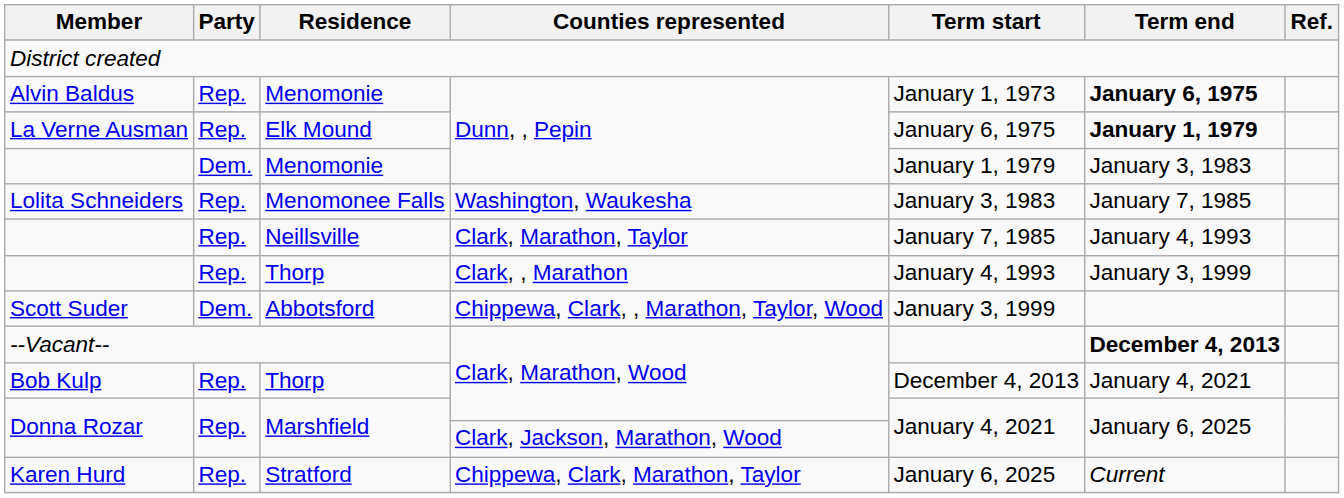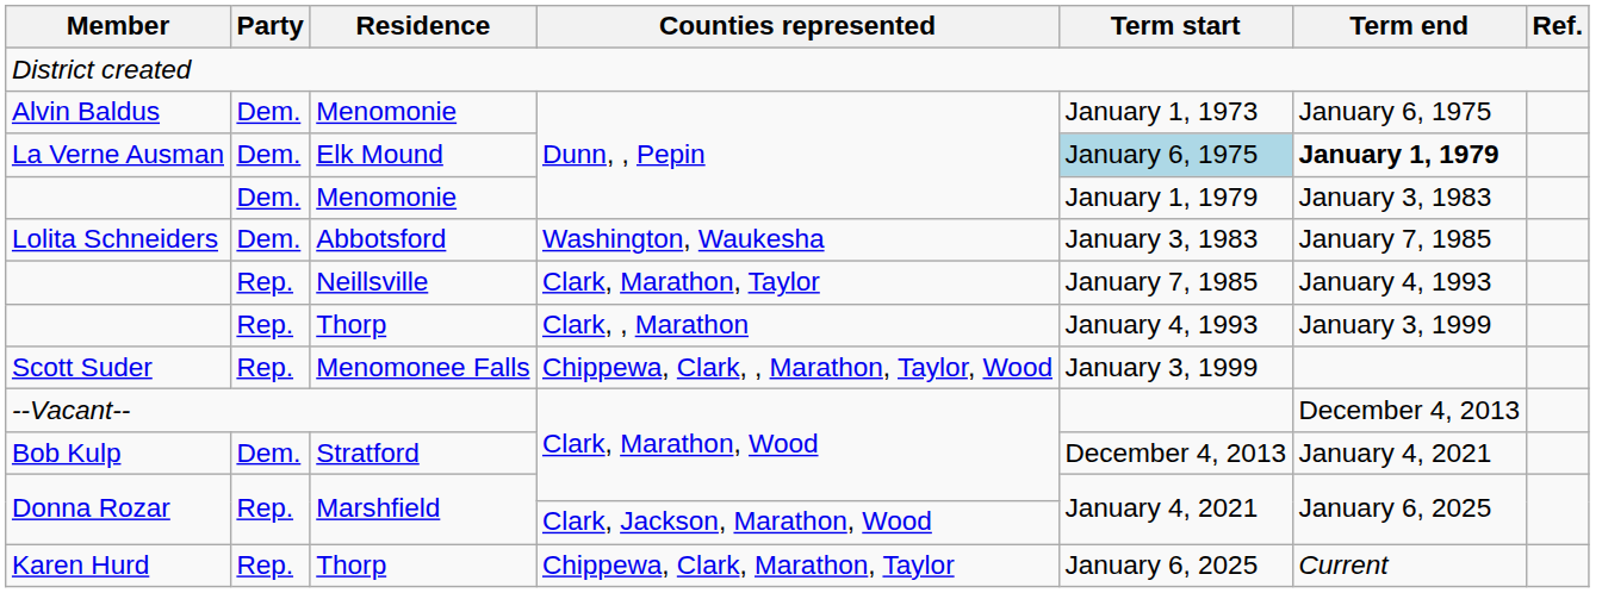Alvin Baldus | Party: Rep. -> Dem.
Alvin Baldus | Term end: bold -> normal
La Verne Ausman | Party: Rep. -> Dem.
La Verne Ausman | Term start: no background -> lightblue background
Lolita Schneiders | Party: Rep. -> Dem.
Lolita Schneiders | Residence: Menomonee Falls -> Abbotsford
Scott Suder | Party: Dem. -> Rep.
Scott Suder | Residence: Abbotsford -> Menomonee Falls
--Vacant-- | Term end: bold -> normal
Bob Kulp | Party: Rep. -> Dem.
Bob Kulp | Residence: Thorp -> Stratford
Karen Hurd | Residence: Stratford -> Thorp
